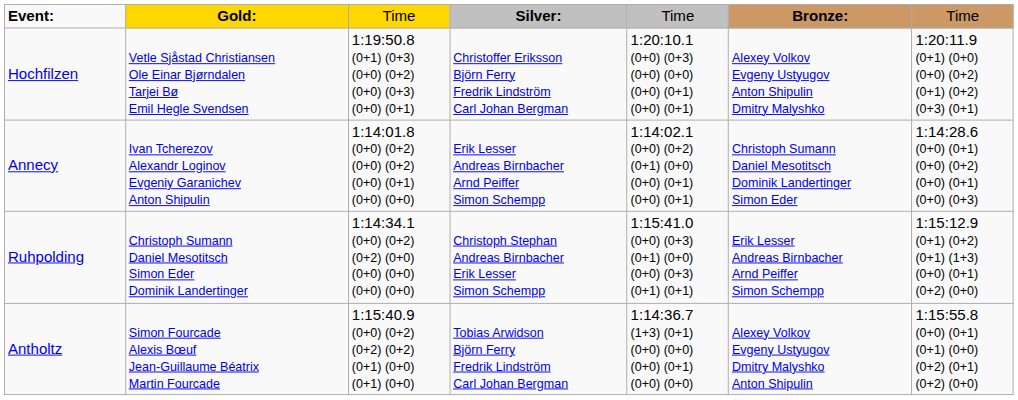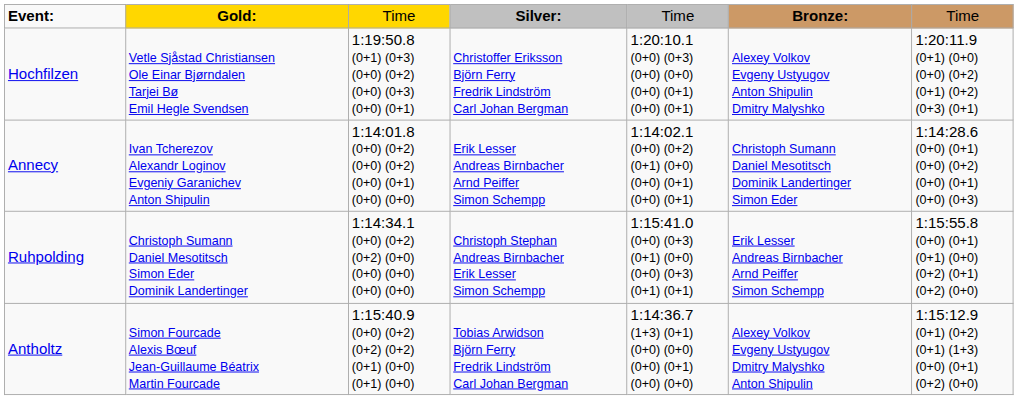Ruhpolding | column 7: 1:15:12.9 (0+1) (0+2) (0+1) (1+3) (0+0) (0+1) (0+2) (0+0) -> 1:15:55.8 (0+0) (0+1) (0+1) (0+0) (0+2) (0+1) (0+2) (0+0)
Antholtz | column 7: 1:15:55.8 (0+0) (0+1) (0+1) (0+0) (0+2) (0+1) (0+2) (0+0) -> 1:15:12.9 (0+1) (0+2) (0+1) (1+3) (0+0) (0+1) (0+2) (0+0)
